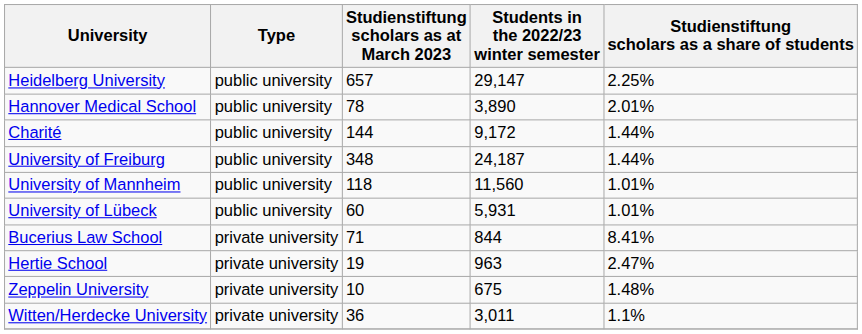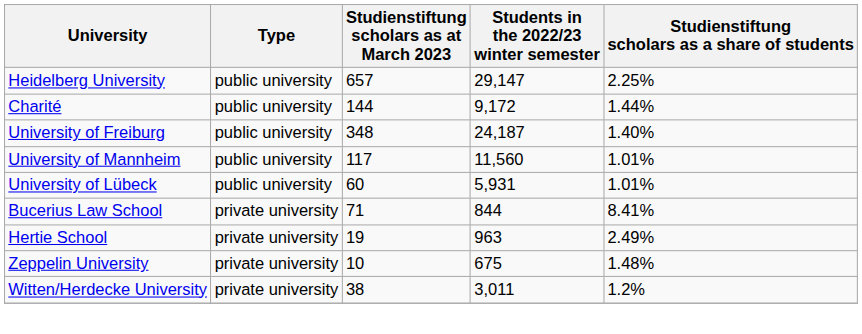- row: Hannover Medical School | public university | 78 | 3,890 | 2.01%
University of Freiburg | Studienstiftung scholars as a share of students: 1.44% -> 1.40%
University of Mannheim | Studienstiftung scholars as at March 2023: 118 -> 117
Hertie School | Studienstiftung scholars as a share of students: 2.47% -> 2.49%
Witten/Herdecke University | Studienstiftung scholars as at March 2023: 36 -> 38
Witten/Herdecke University | Studienstiftung scholars as a share of students: 1.1% -> 1.2%
